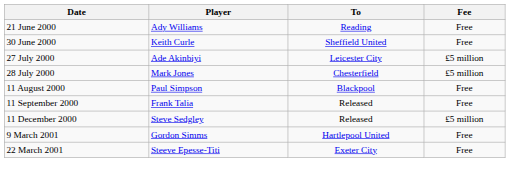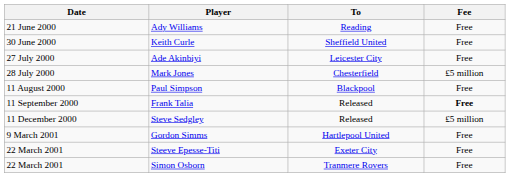Ade Akinbiyi | Fee: £5 million -> Free
Frank Talia | Fee: normal -> bold
+ row: 22 March 2001 | Simon Osborn | Tranmere Rovers | Free
